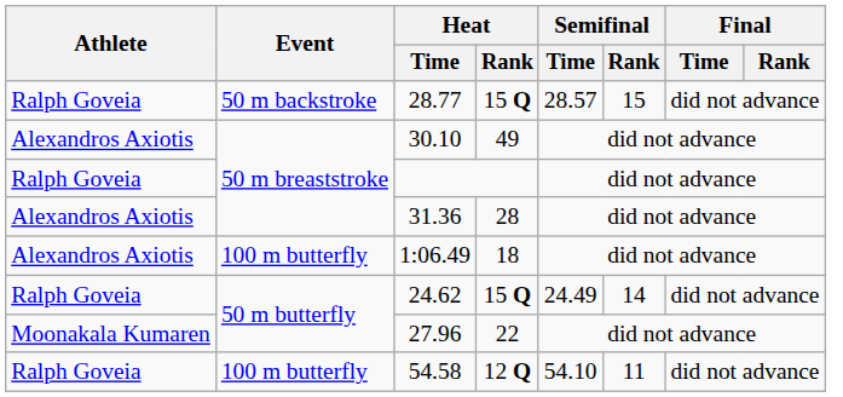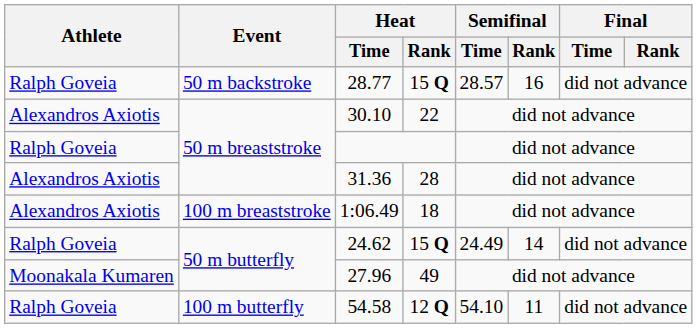28.77 | Semifinal / Rank: 15 -> 16
30.10 | Heat / Rank: 49 -> 22
1:06.49 | Event: 100 m butterfly -> 100 m breaststroke
27.96 | Heat / Rank: 22 -> 49
